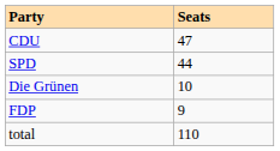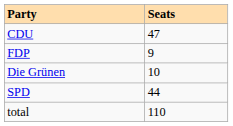rows swapped: SPD <-> FDP
